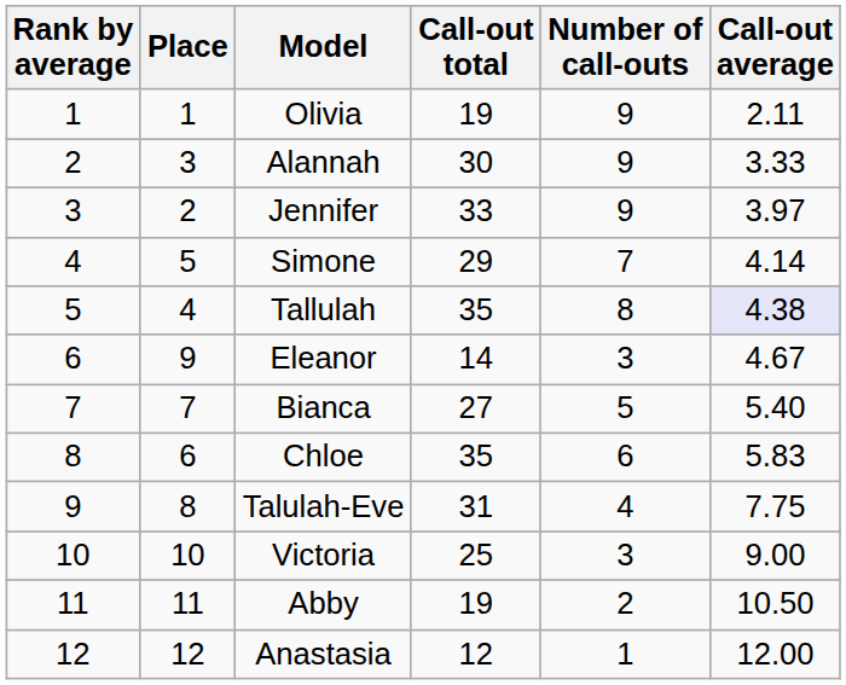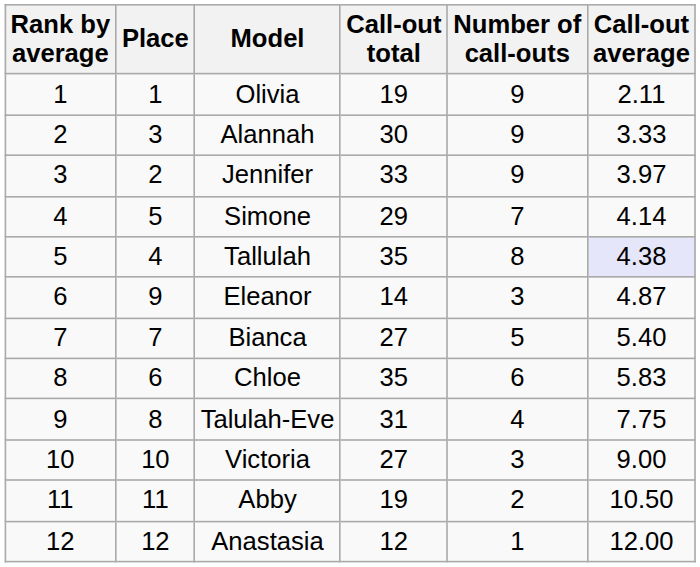Eleanor | Call-out average: 4.67 -> 4.87
Victoria | Call-out total: 25 -> 27
